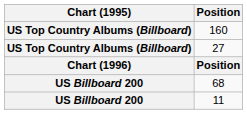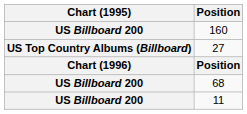160 | Chart (1995): US Top Country Albums (Billboard) -> US Billboard 200
